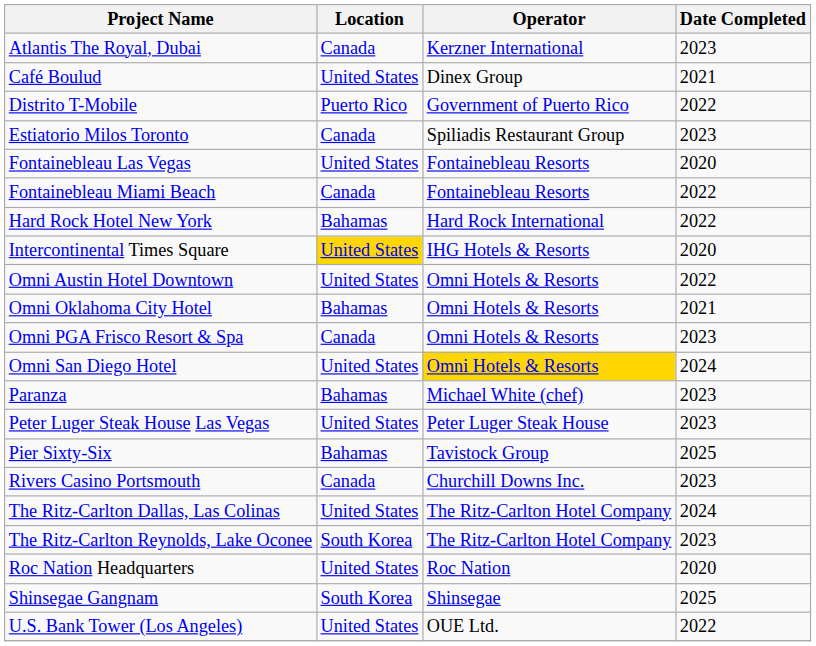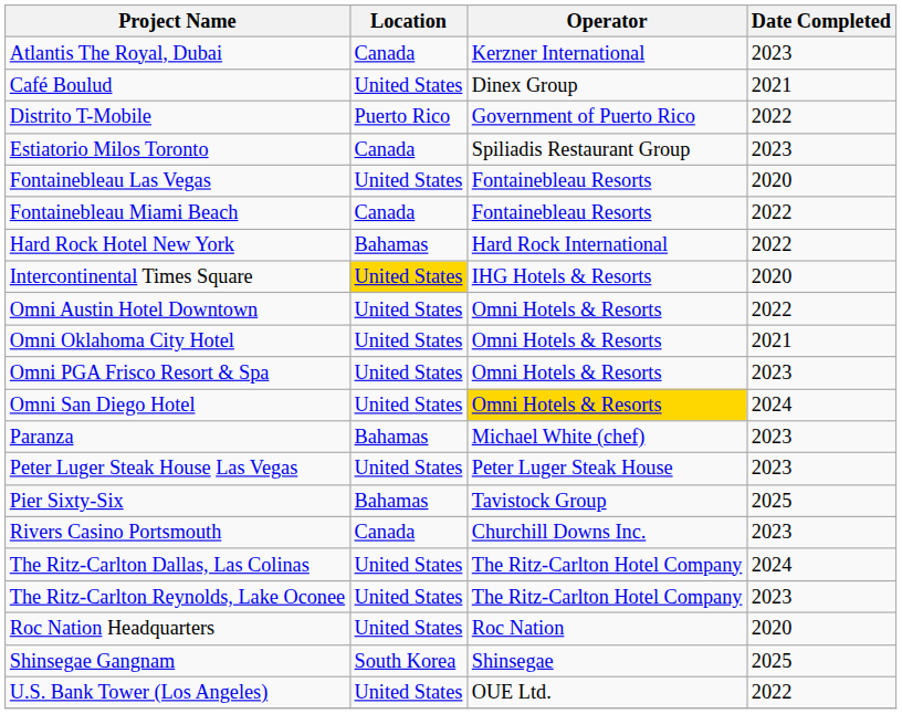Omni Oklahoma City Hotel | Location: Bahamas -> United States
Omni PGA Frisco Resort & Spa | Location: Canada -> United States
The Ritz-Carlton Reynolds, Lake Oconee | Location: South Korea -> United States
